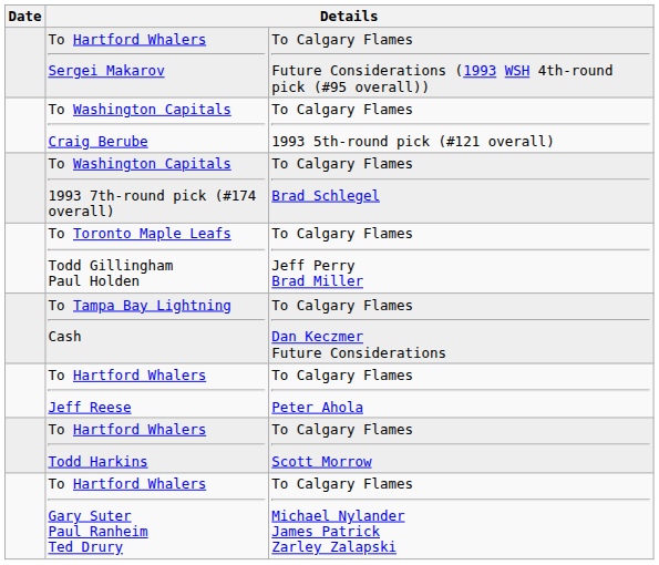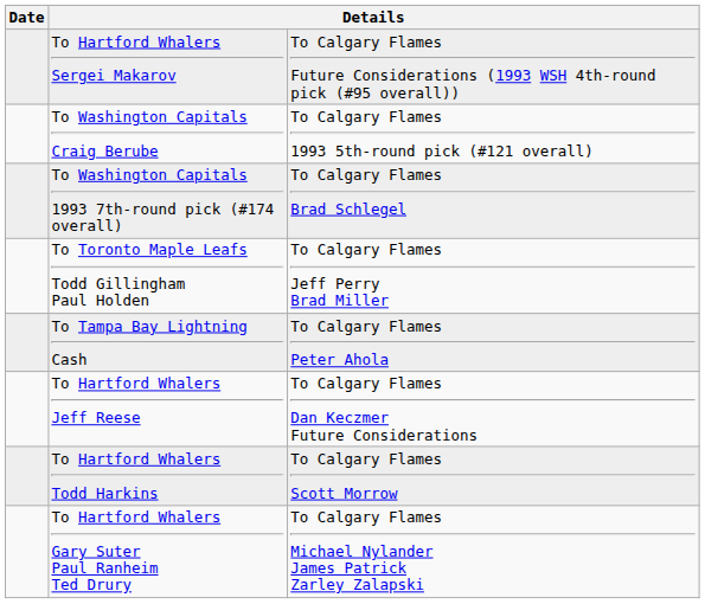To Tampa Bay Lightning Cash | column 3: To Calgary Flames Dan Keczmer Future Considerations -> To Calgary Flames Peter Ahola
To Hartford Whalers Jeff Reese | column 3: To Calgary Flames Peter Ahola -> To Calgary Flames Dan Keczmer Future Considerations
